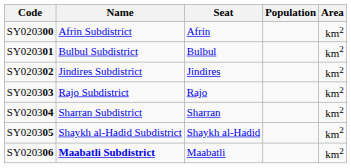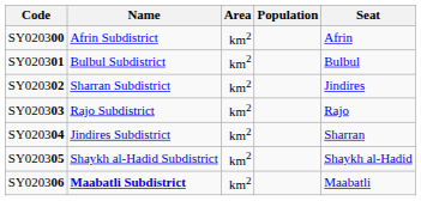columns swapped: Area <-> Seat
SY020302 | Name: Jindires Subdistrict -> Sharran Subdistrict
SY020304 | Name: Sharran Subdistrict -> Jindires Subdistrict
